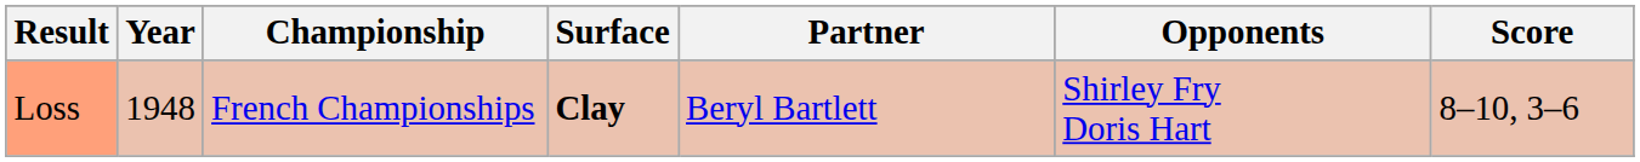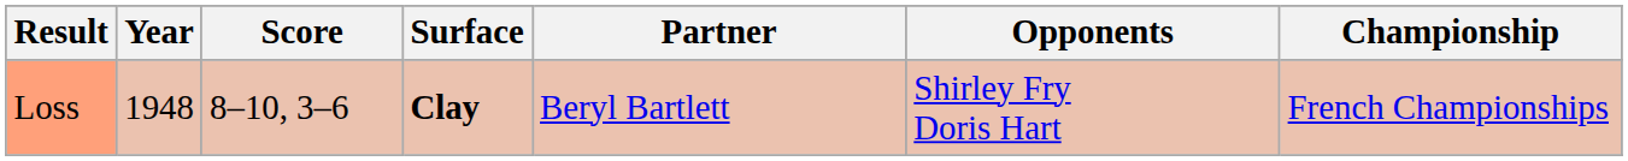columns swapped: Championship <-> Score
